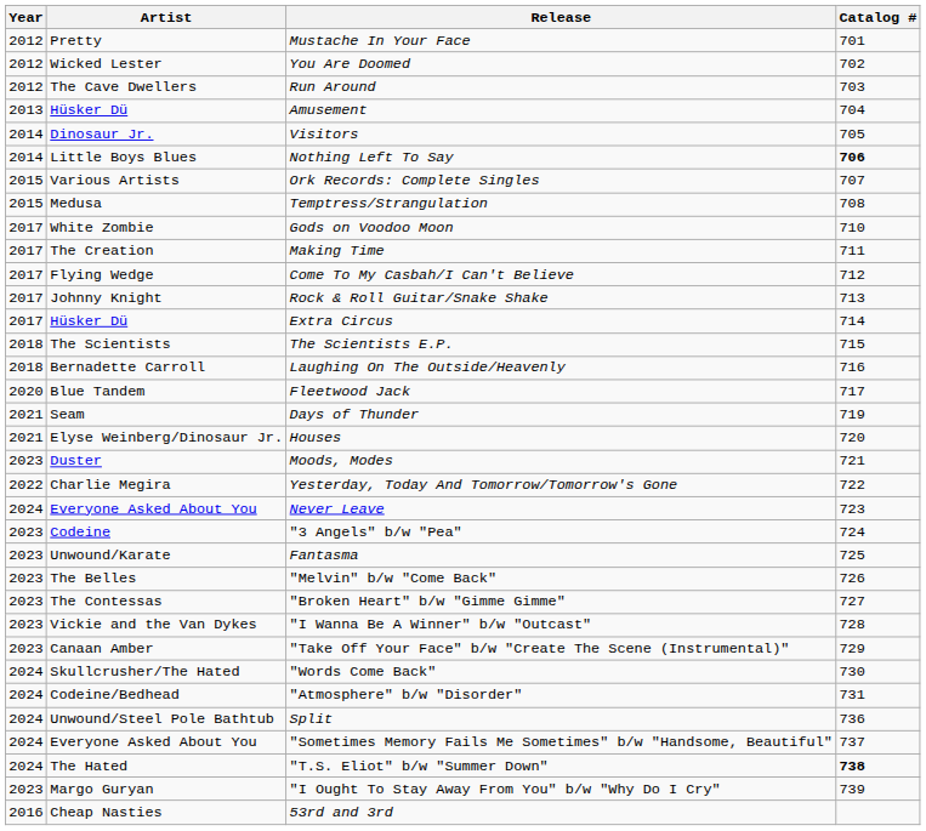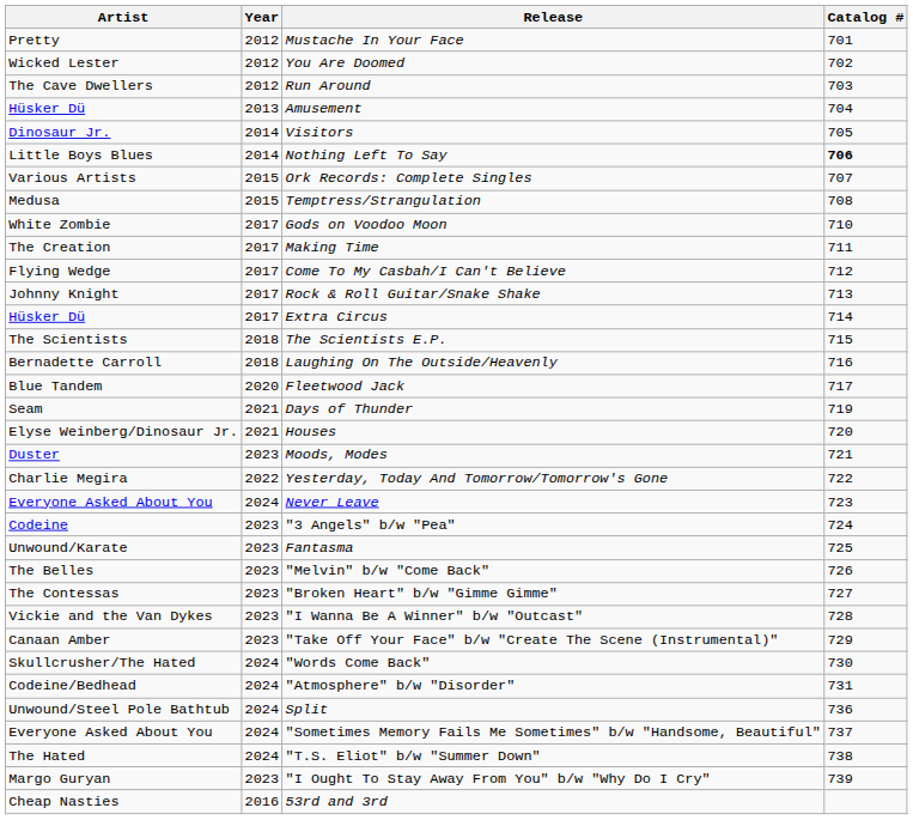columns swapped: Year <-> Artist
"T.S. Eliot" b/w "Summer Down" | Catalog #: bold -> normal
